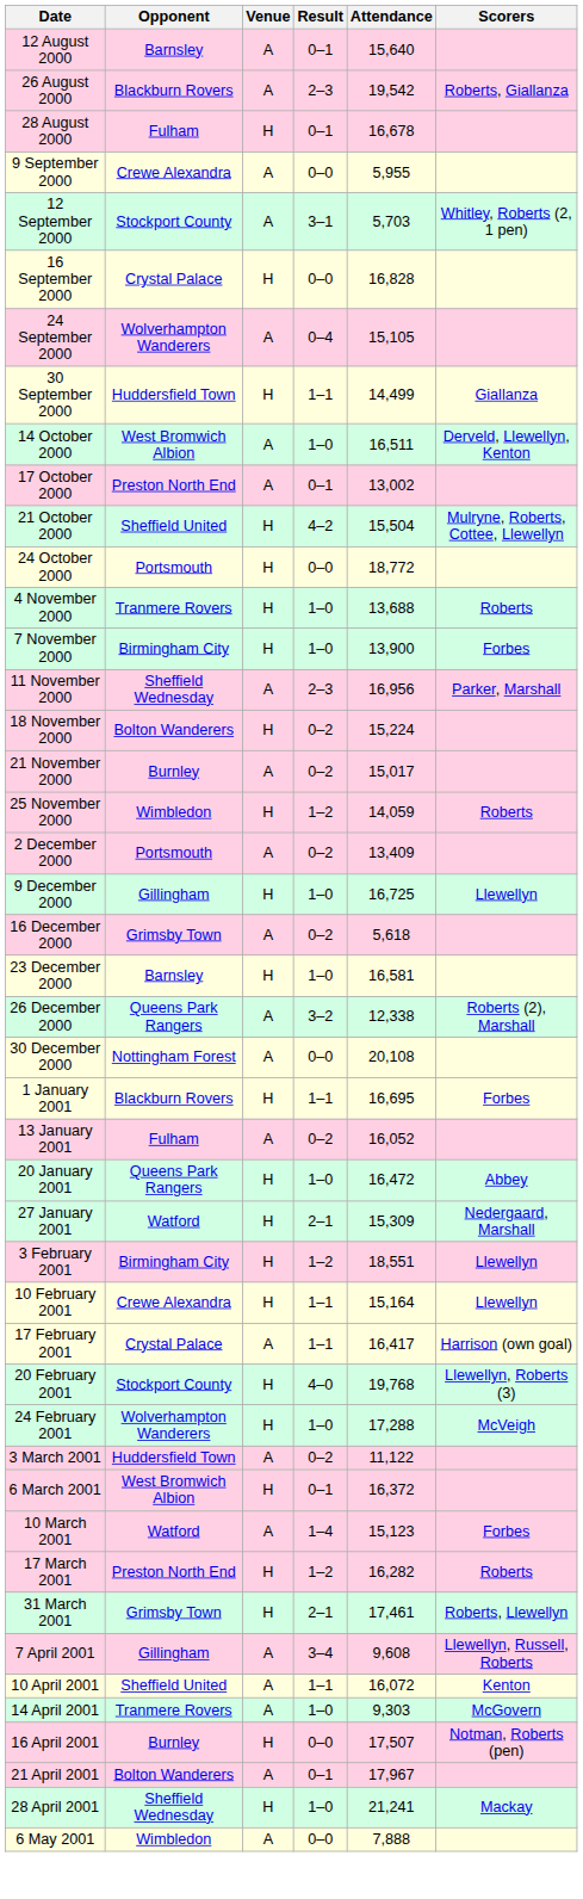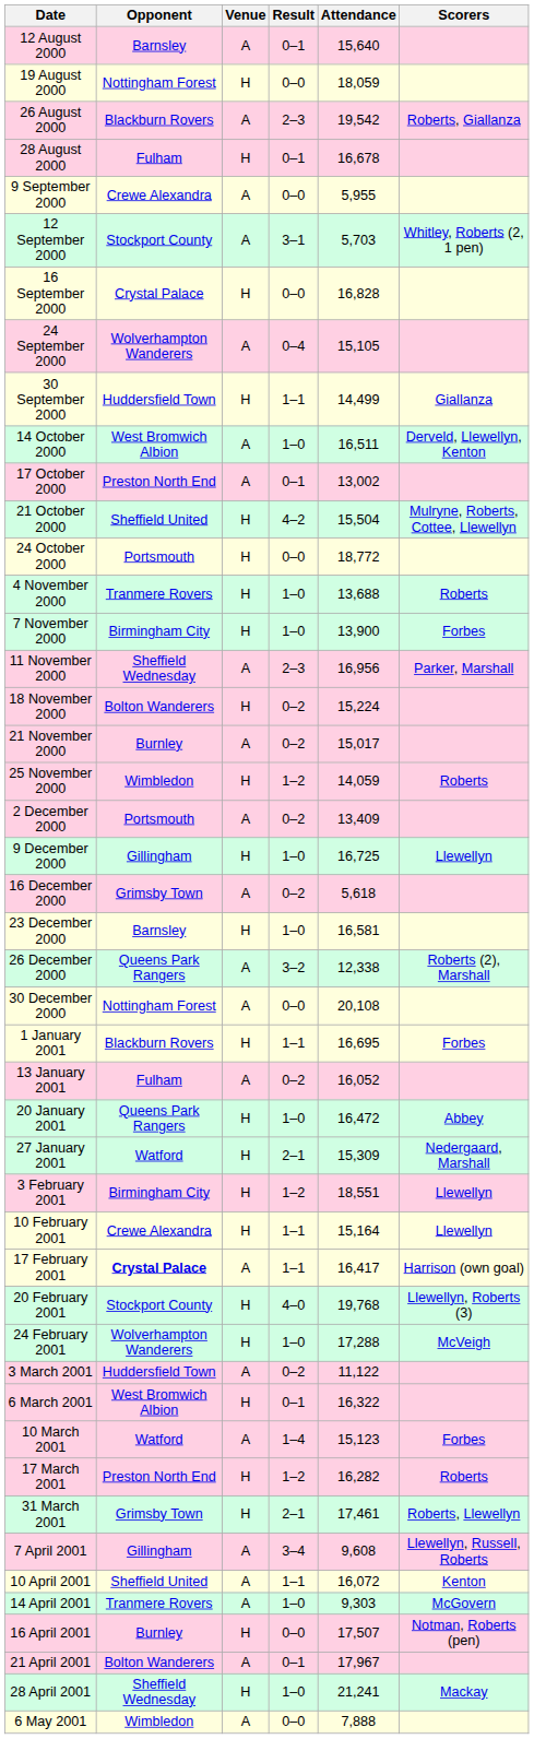+ row: 19 August 2000 | Nottingham Forest | H | 0–0 | 18,059
17 February 2001 | Opponent: normal -> bold
6 March 2001 | Attendance: 16,372 -> 16,322
